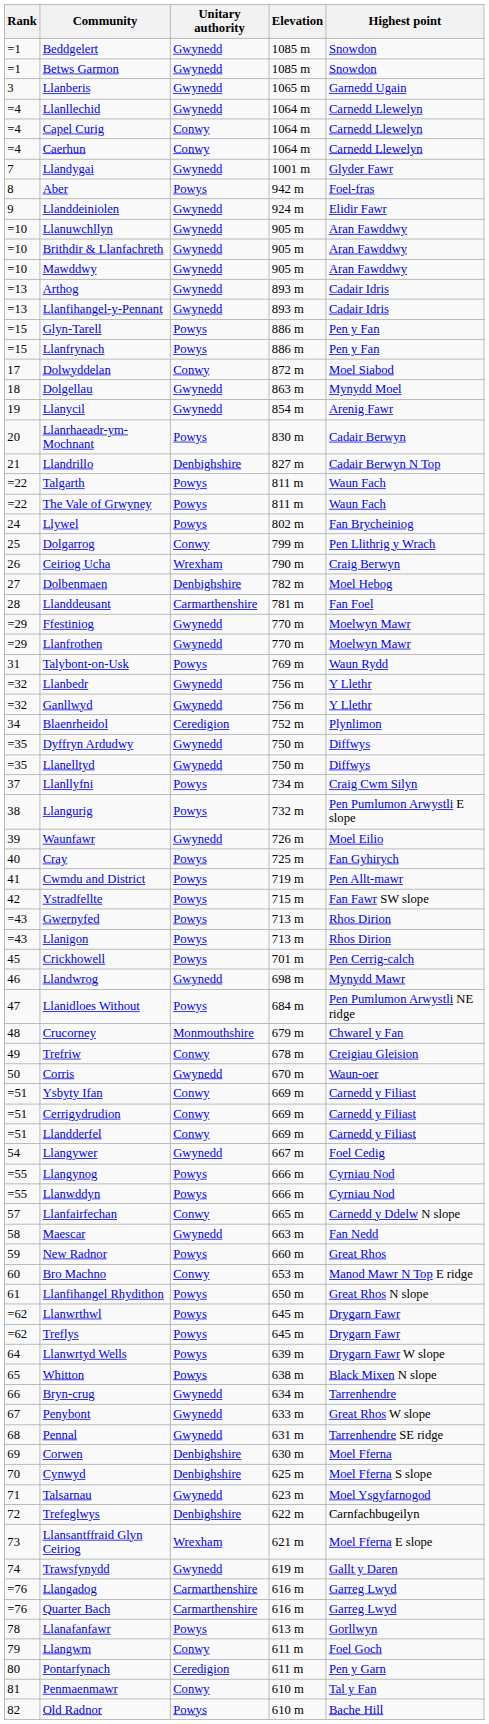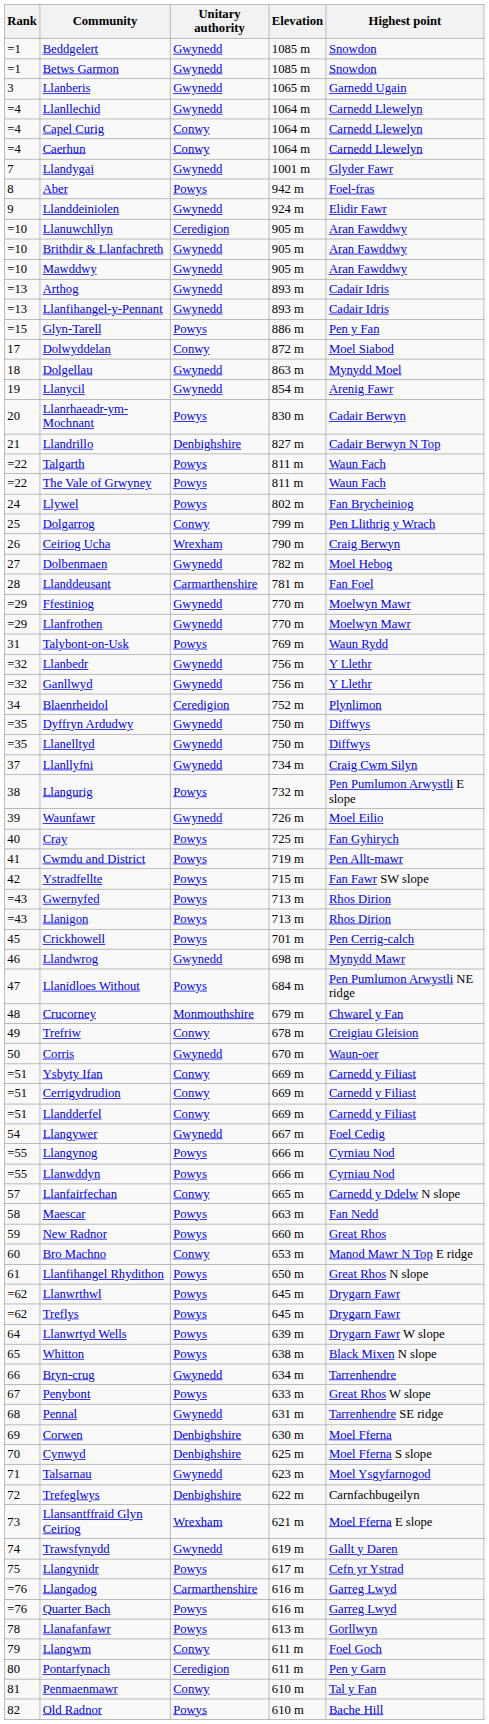Llanuwchllyn | Unitary authority: Gwynedd -> Ceredigion
- row: =15 | Llanfrynach | Powys | 886 m | Pen y Fan
Dolbenmaen | Unitary authority: Denbighshire -> Gwynedd
Llanllyfni | Unitary authority: Powys -> Gwynedd
Maescar | Unitary authority: Gwynedd -> Powys
Penybont | Unitary authority: Gwynedd -> Powys
+ row: 75 | Llangynidr | Powys | 617 m | Cefn yr Ystrad
Quarter Bach | Unitary authority: Carmarthenshire -> Powys
